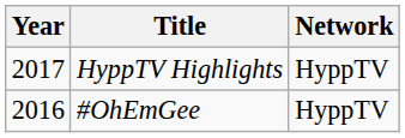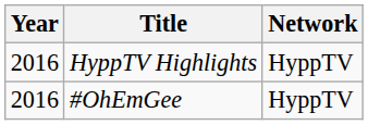HyppTV Highlights | Year: 2017 -> 2016
